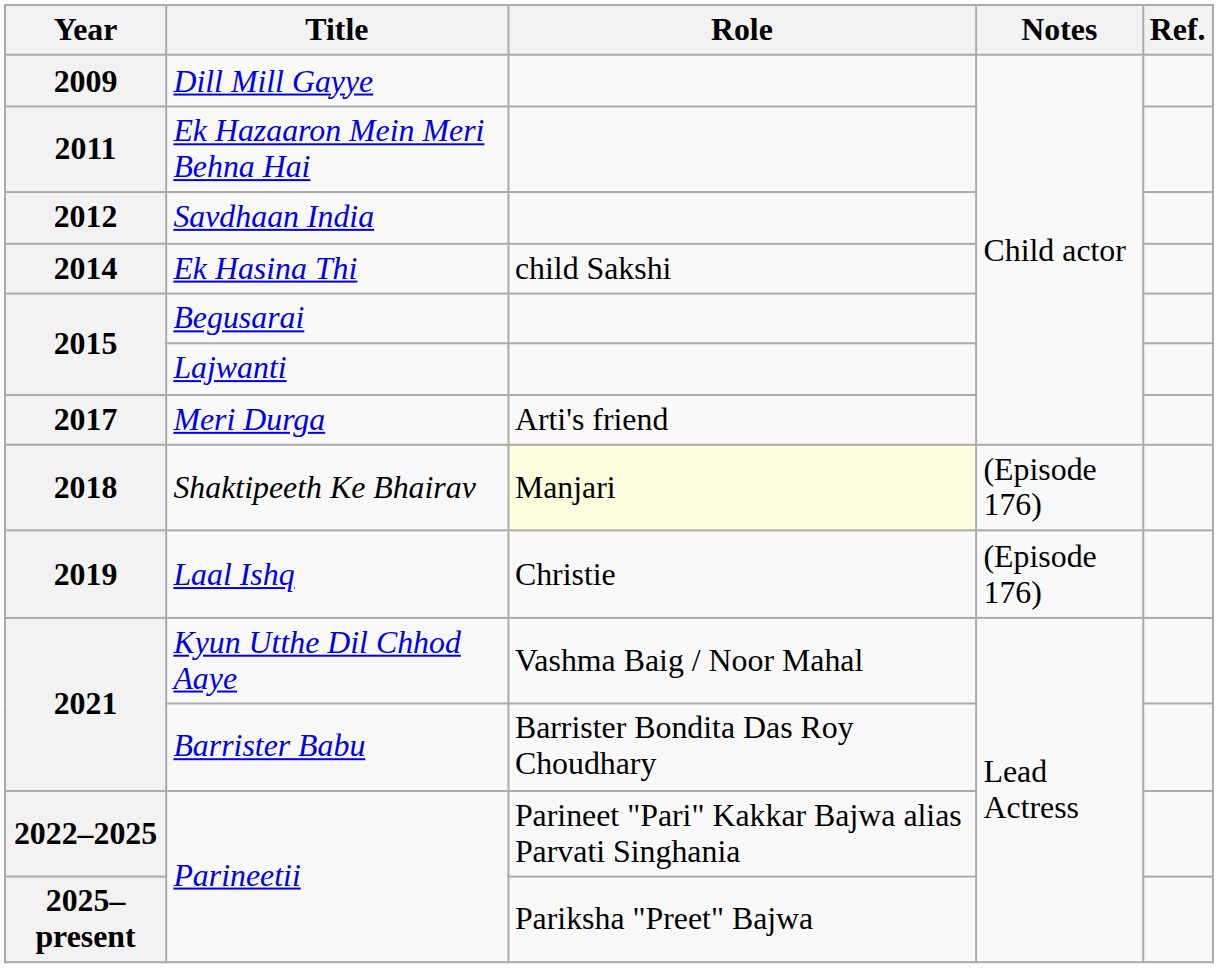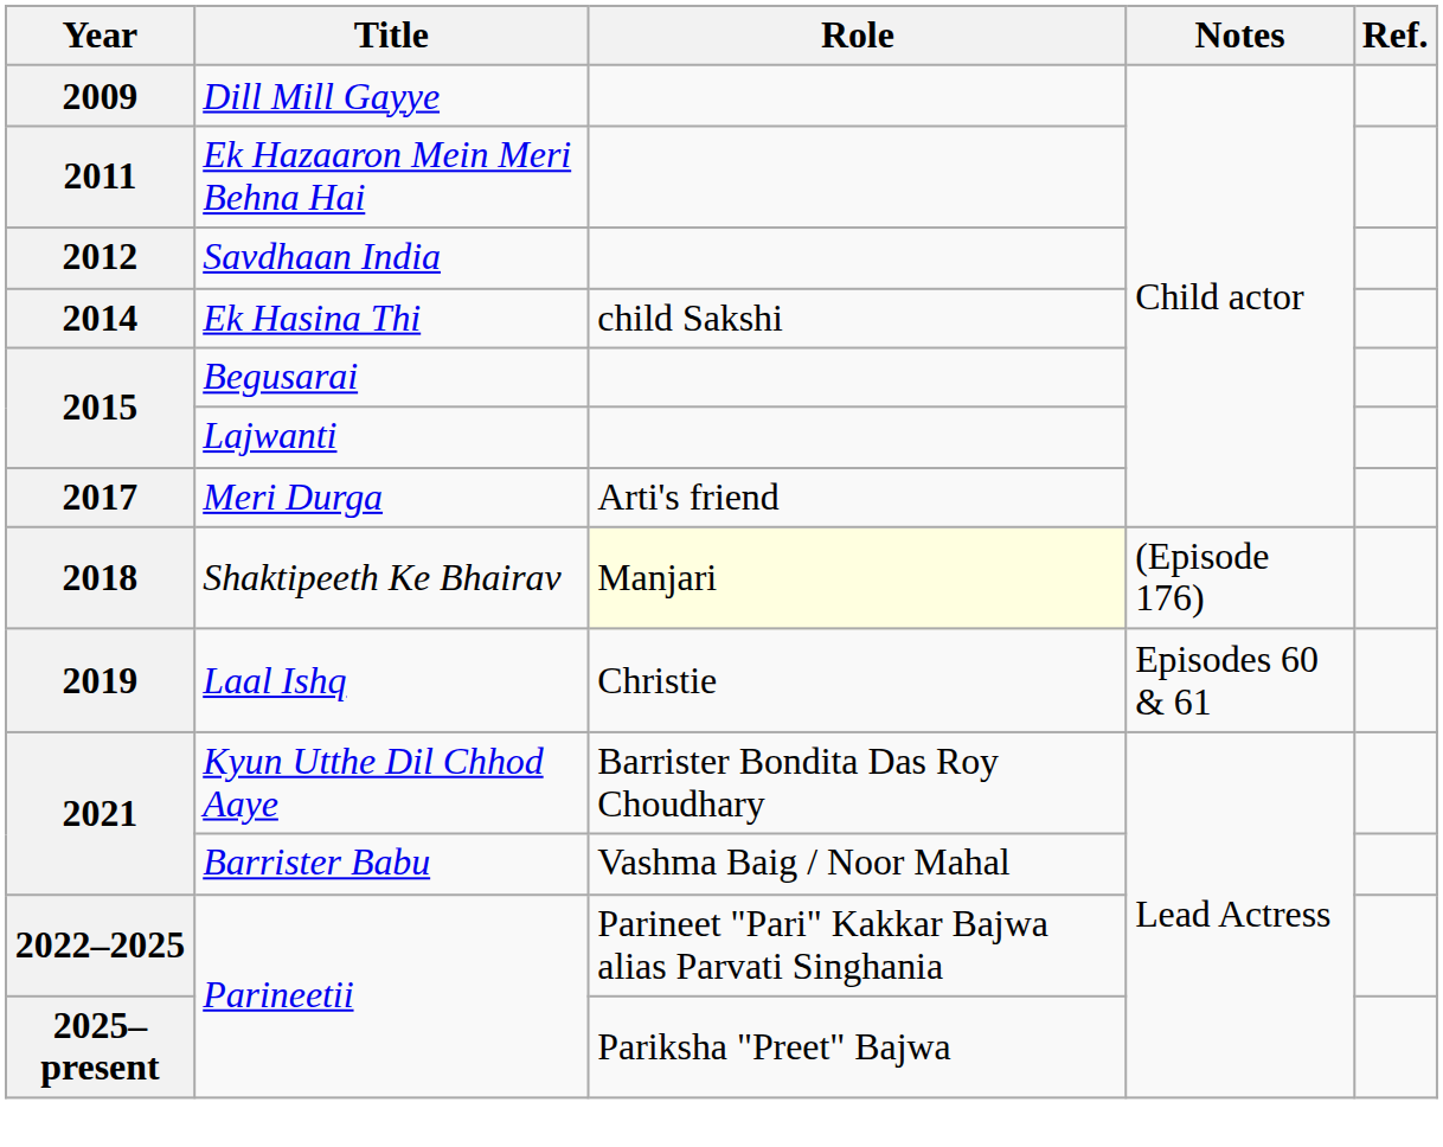Laal Ishq | Notes: (Episode 176) -> Episodes 60 & 61
Kyun Utthe Dil Chhod Aaye | Role: Vashma Baig / Noor Mahal -> Barrister Bondita Das Roy Choudhary
Barrister Babu | Role: Barrister Bondita Das Roy Choudhary -> Vashma Baig / Noor Mahal
